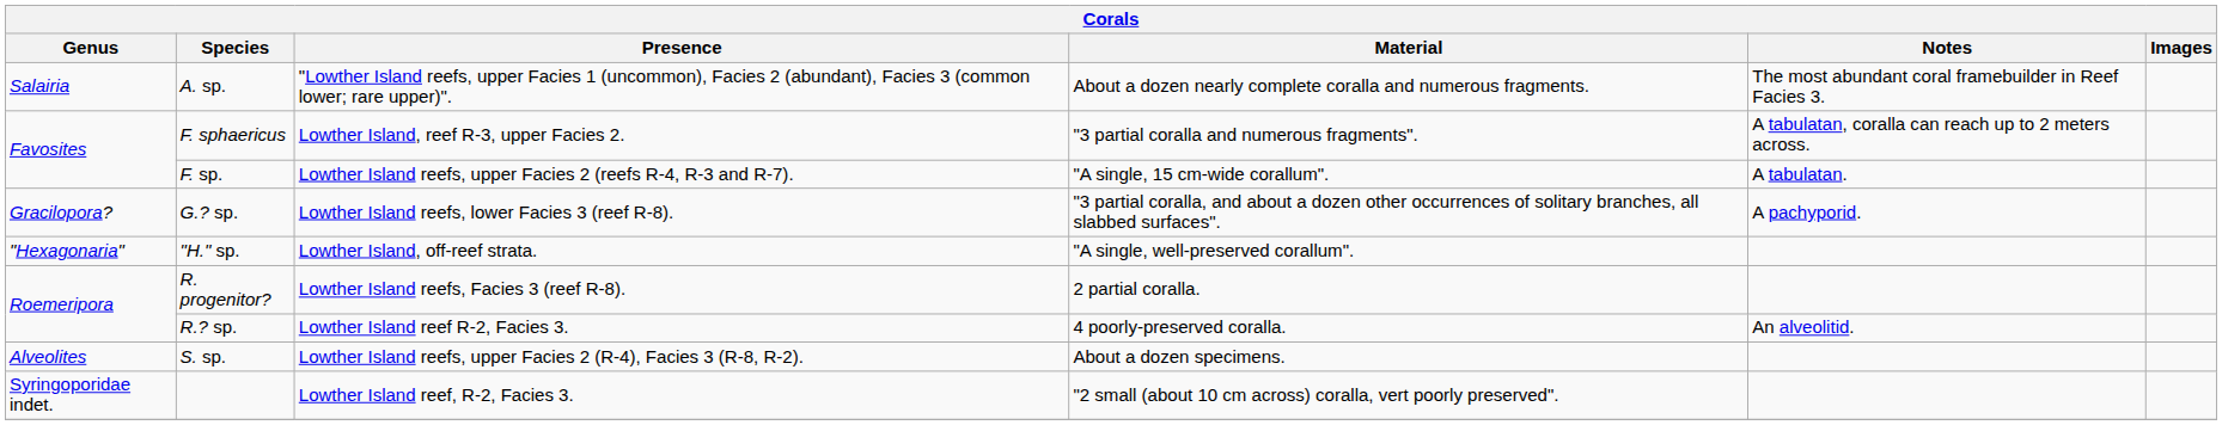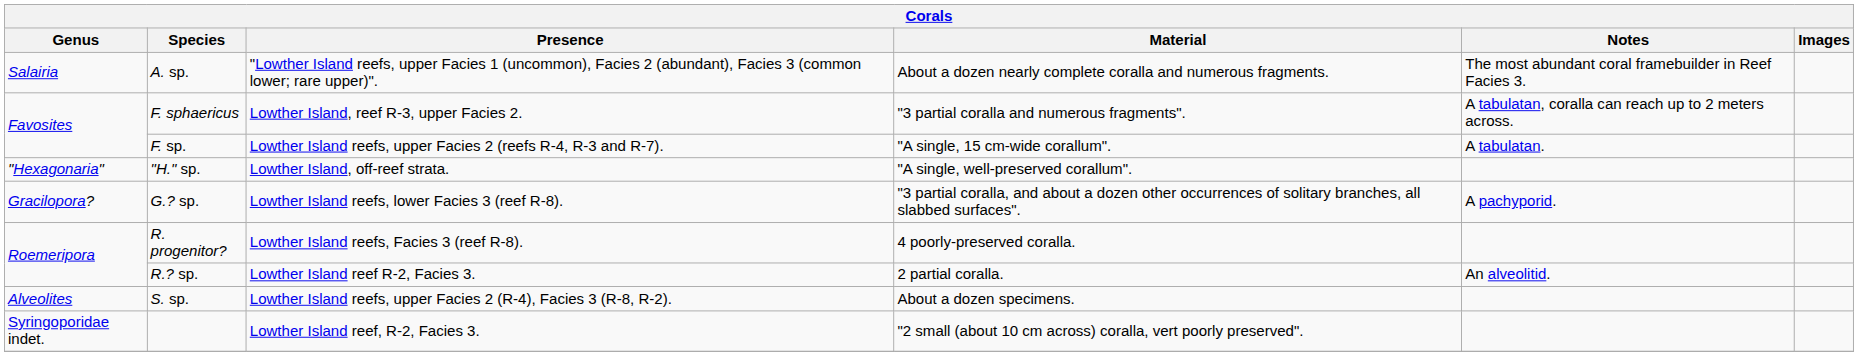rows swapped: G.? sp. <-> "H." sp.
R. progenitor? | Material: 2 partial coralla. -> 4 poorly-preserved coralla.
R.? sp. | Material: 4 poorly-preserved coralla. -> 2 partial coralla.
